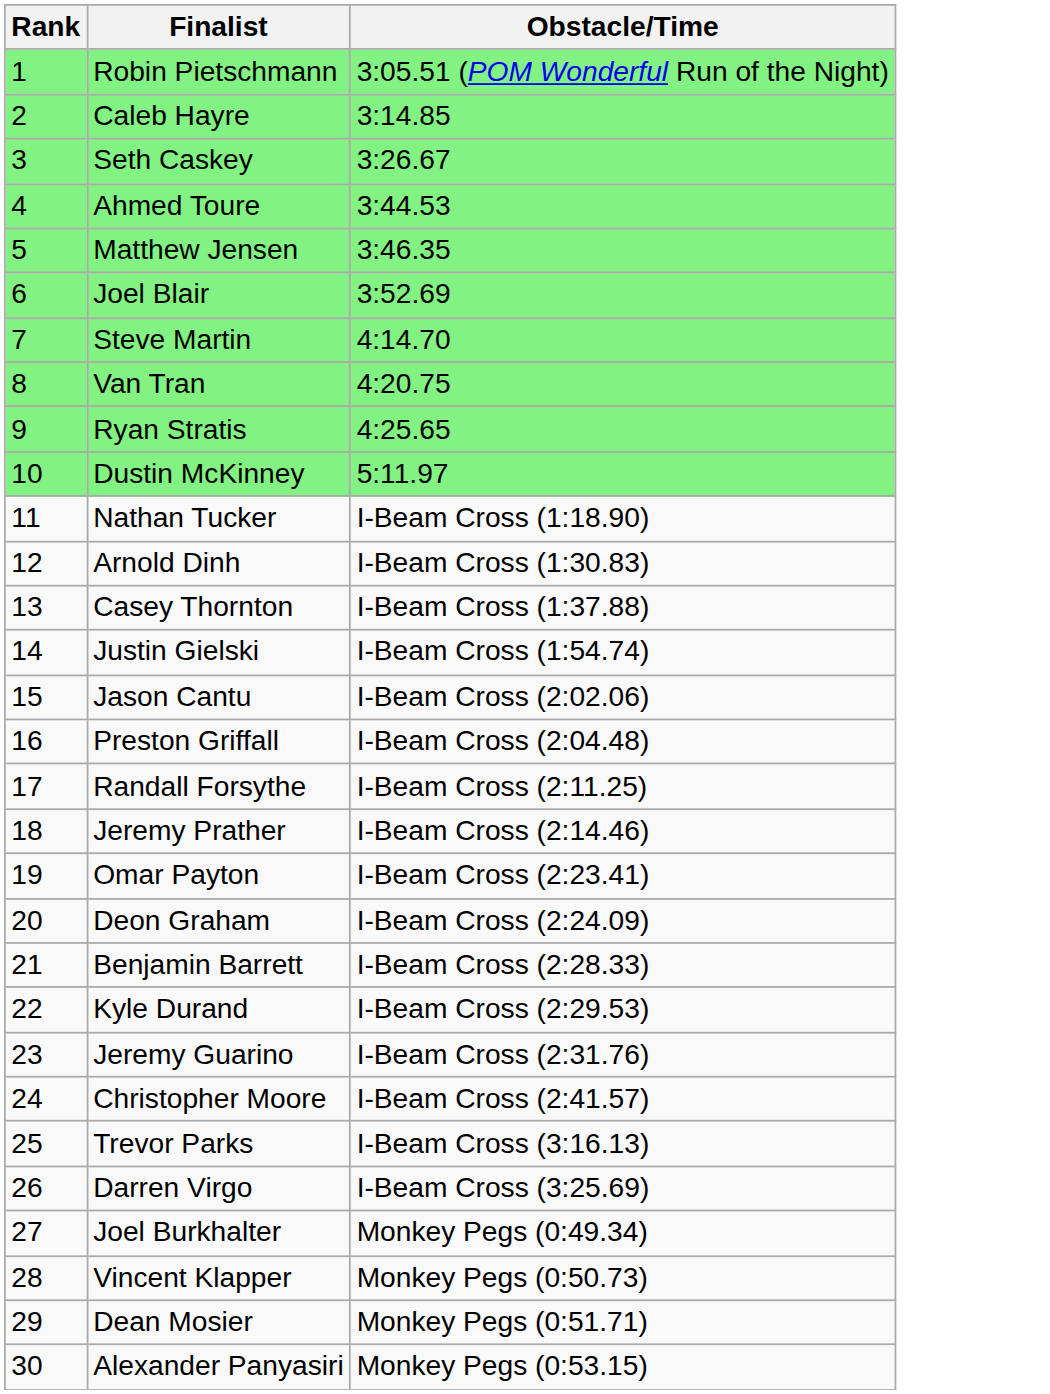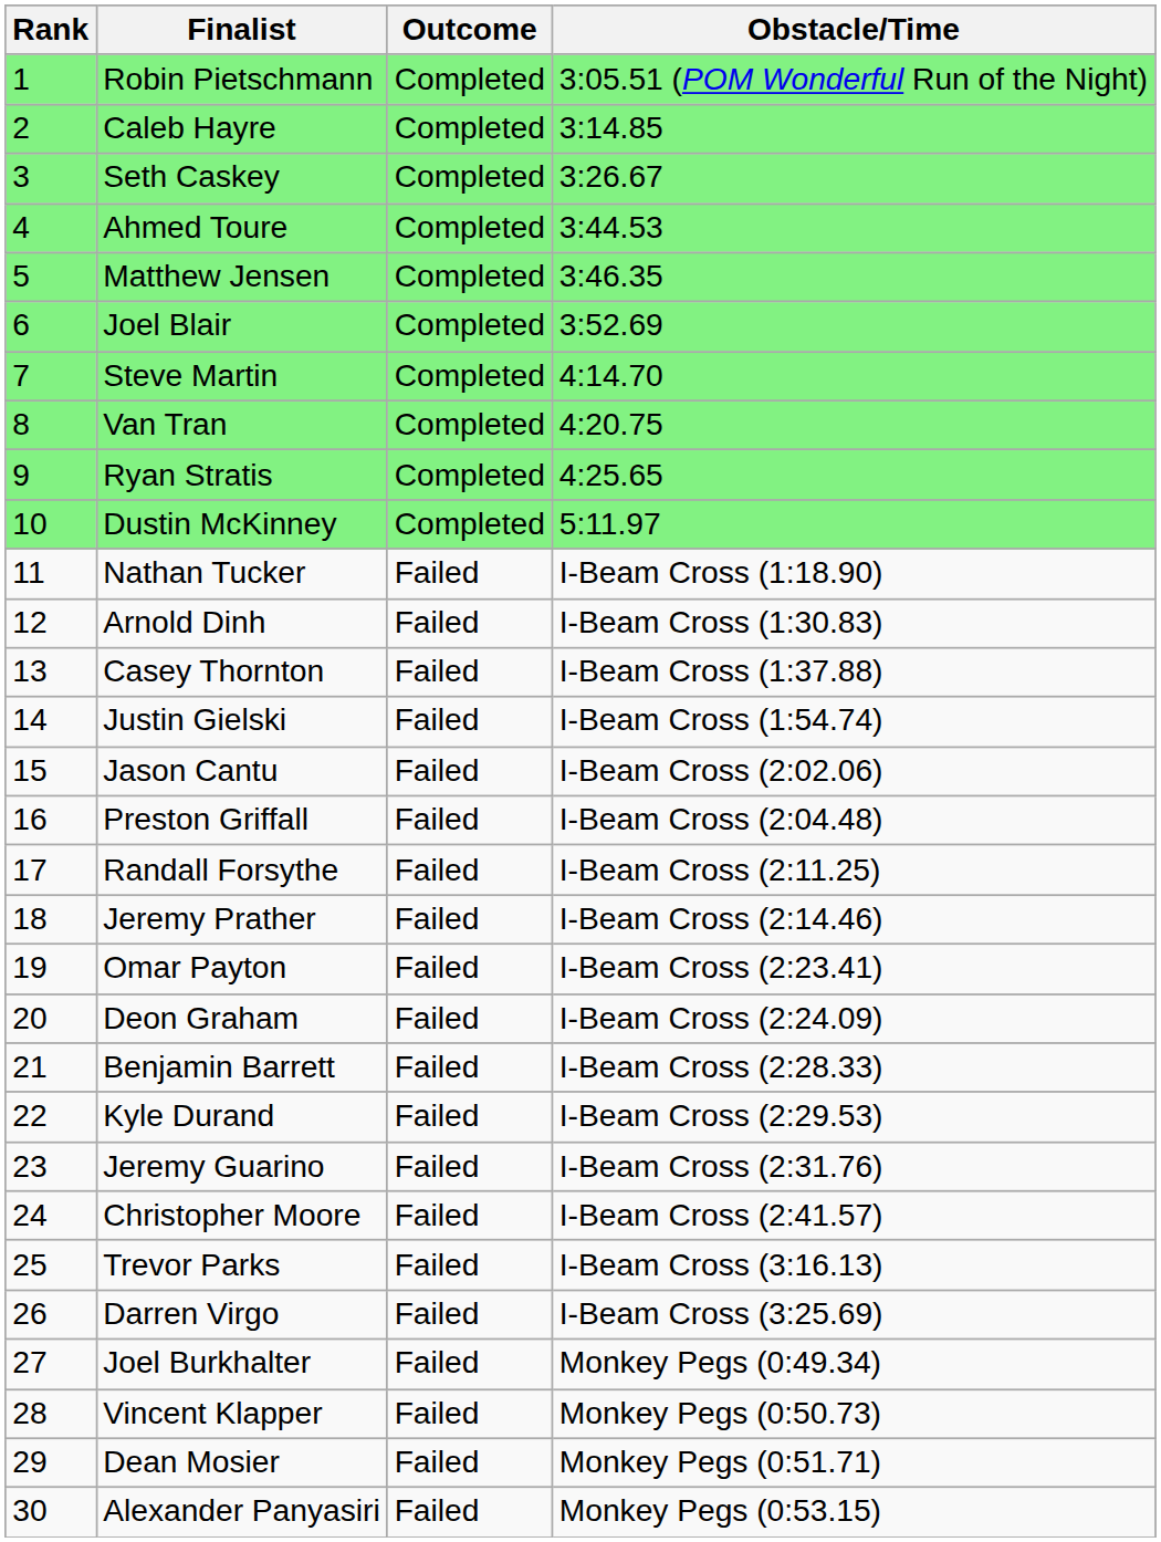+ column: Outcome | Completed | Completed | Completed | Completed | Completed | Completed | Completed | Completed | Completed | Completed | Failed | Failed | Failed | Failed | Failed | Failed | Failed | Failed | Failed | Failed | Failed | Failed | Failed | Failed | Failed | Failed | Failed | Failed | Failed | Failed
